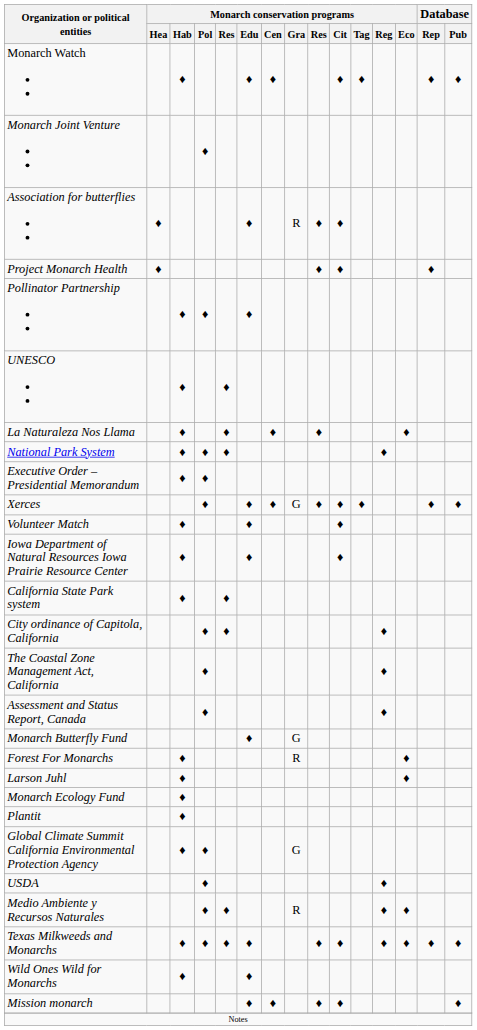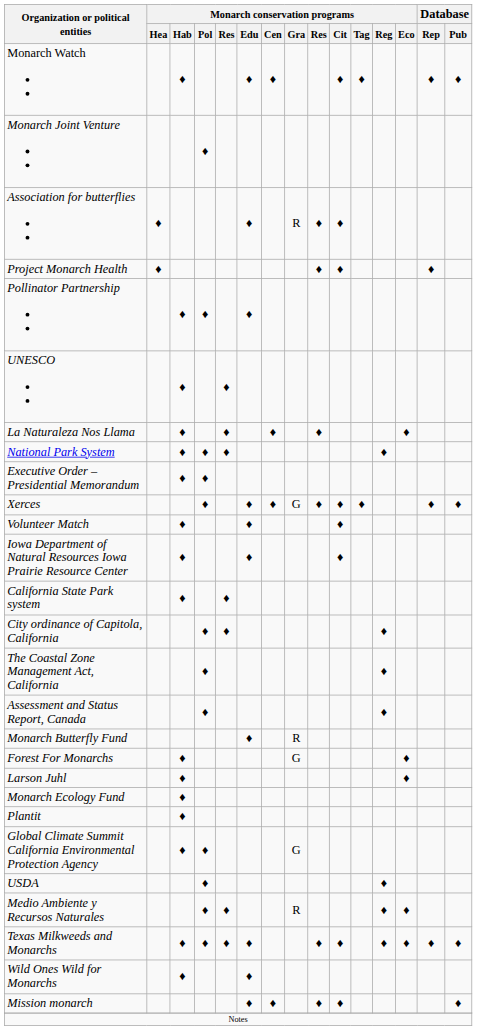Monarch Butterfly Fund | Monarch conservation programs / Gra: G -> R
Forest For Monarchs | Monarch conservation programs / Gra: R -> G
